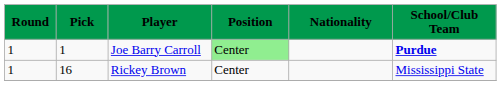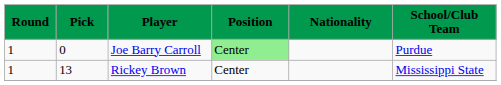Joe Barry Carroll | Pick: 1 -> 0
Joe Barry Carroll | School/Club Team: bold -> normal
Rickey Brown | Pick: 16 -> 13
